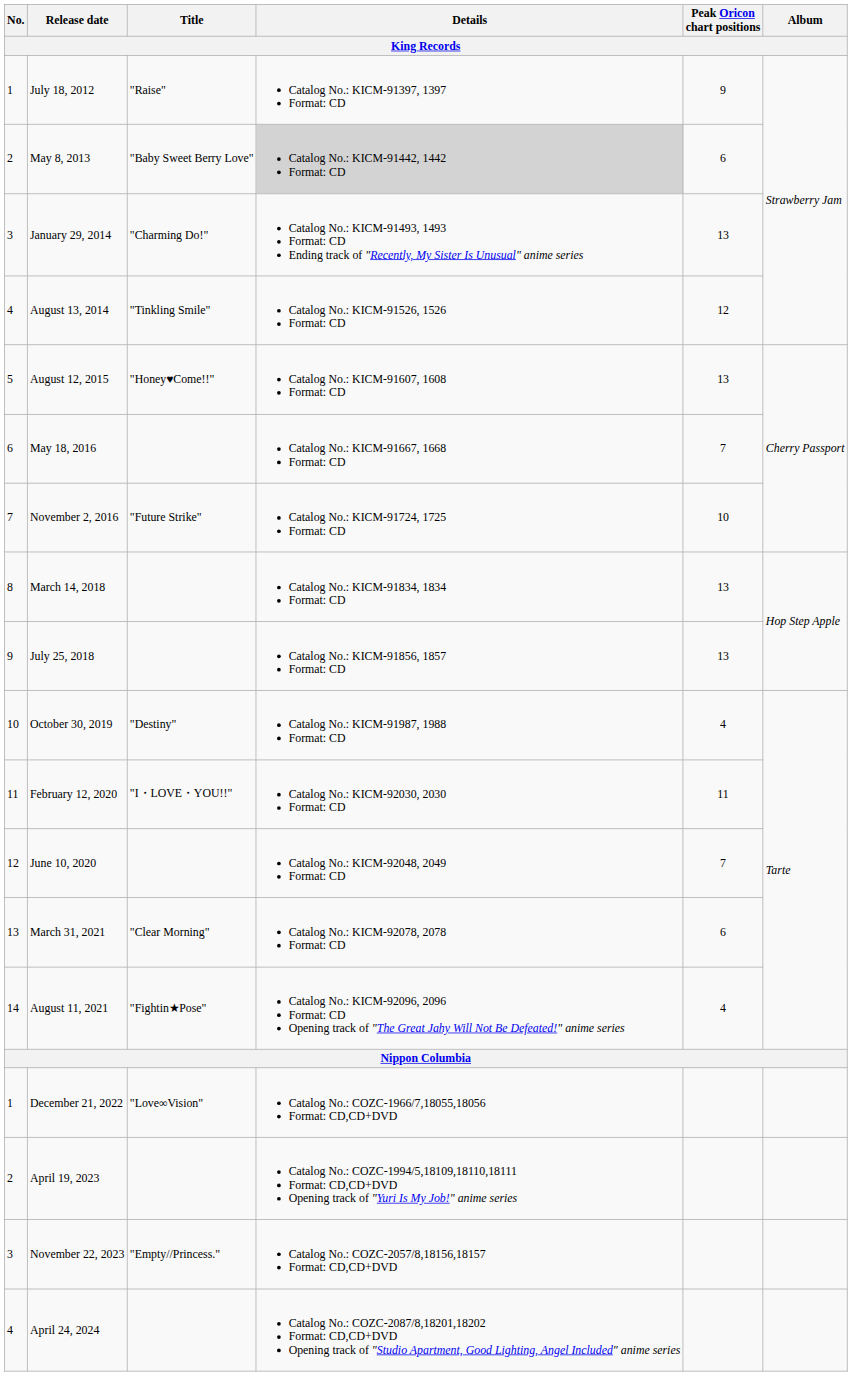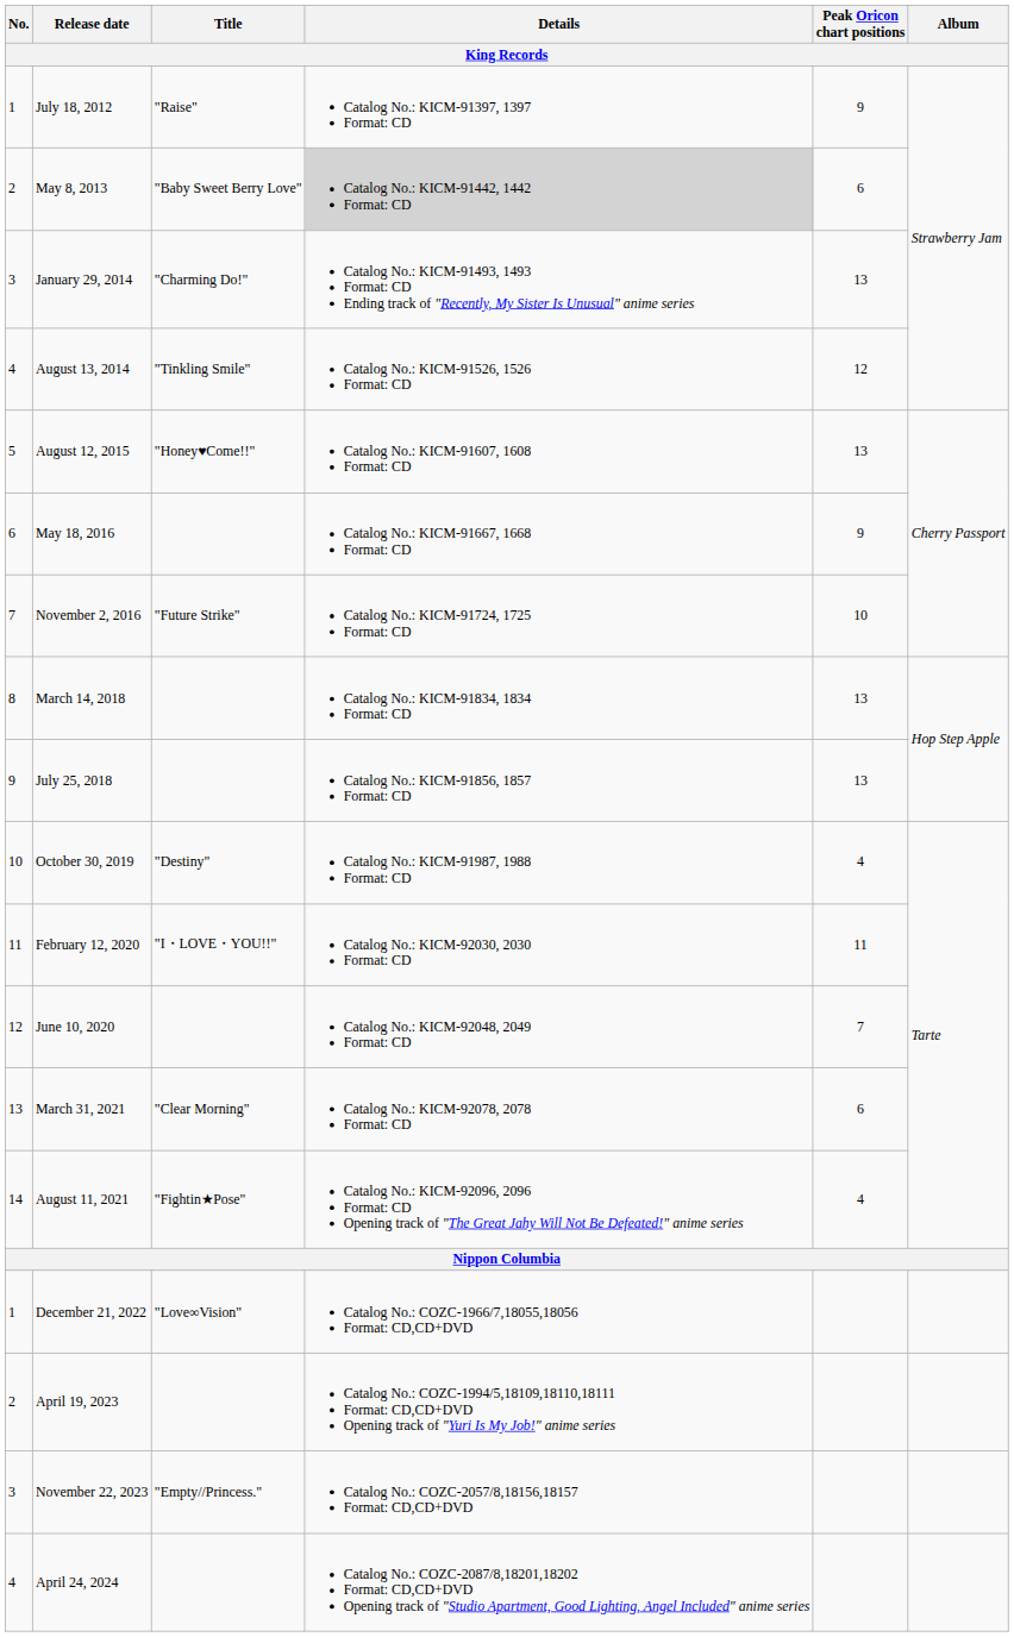May 18, 2016 | Peak Oricon chart positions: 7 -> 9
